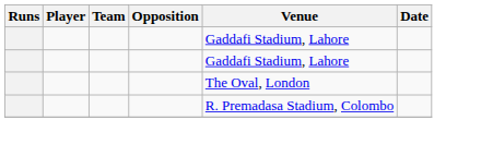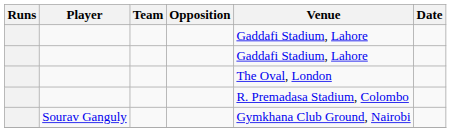+ row: Sourav Ganguly | Gymkhana Club Ground, Nairobi
